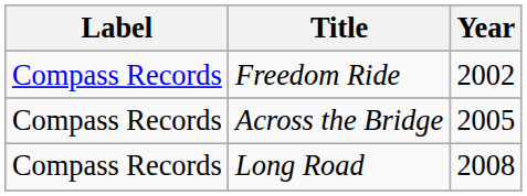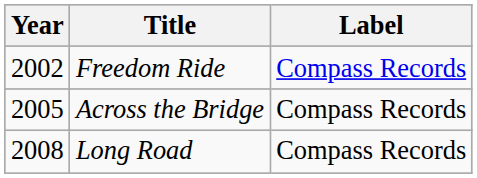columns swapped: Year <-> Label
